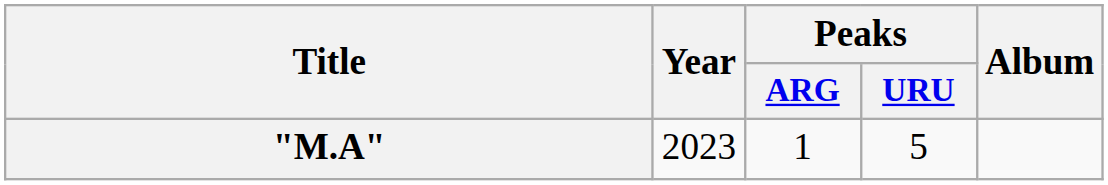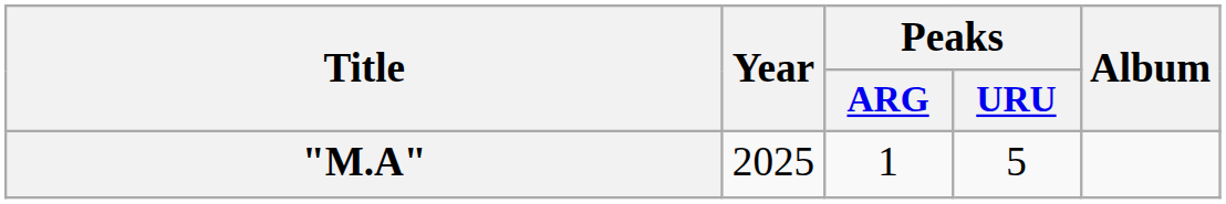"M.A" | Year: 2023 -> 2025
